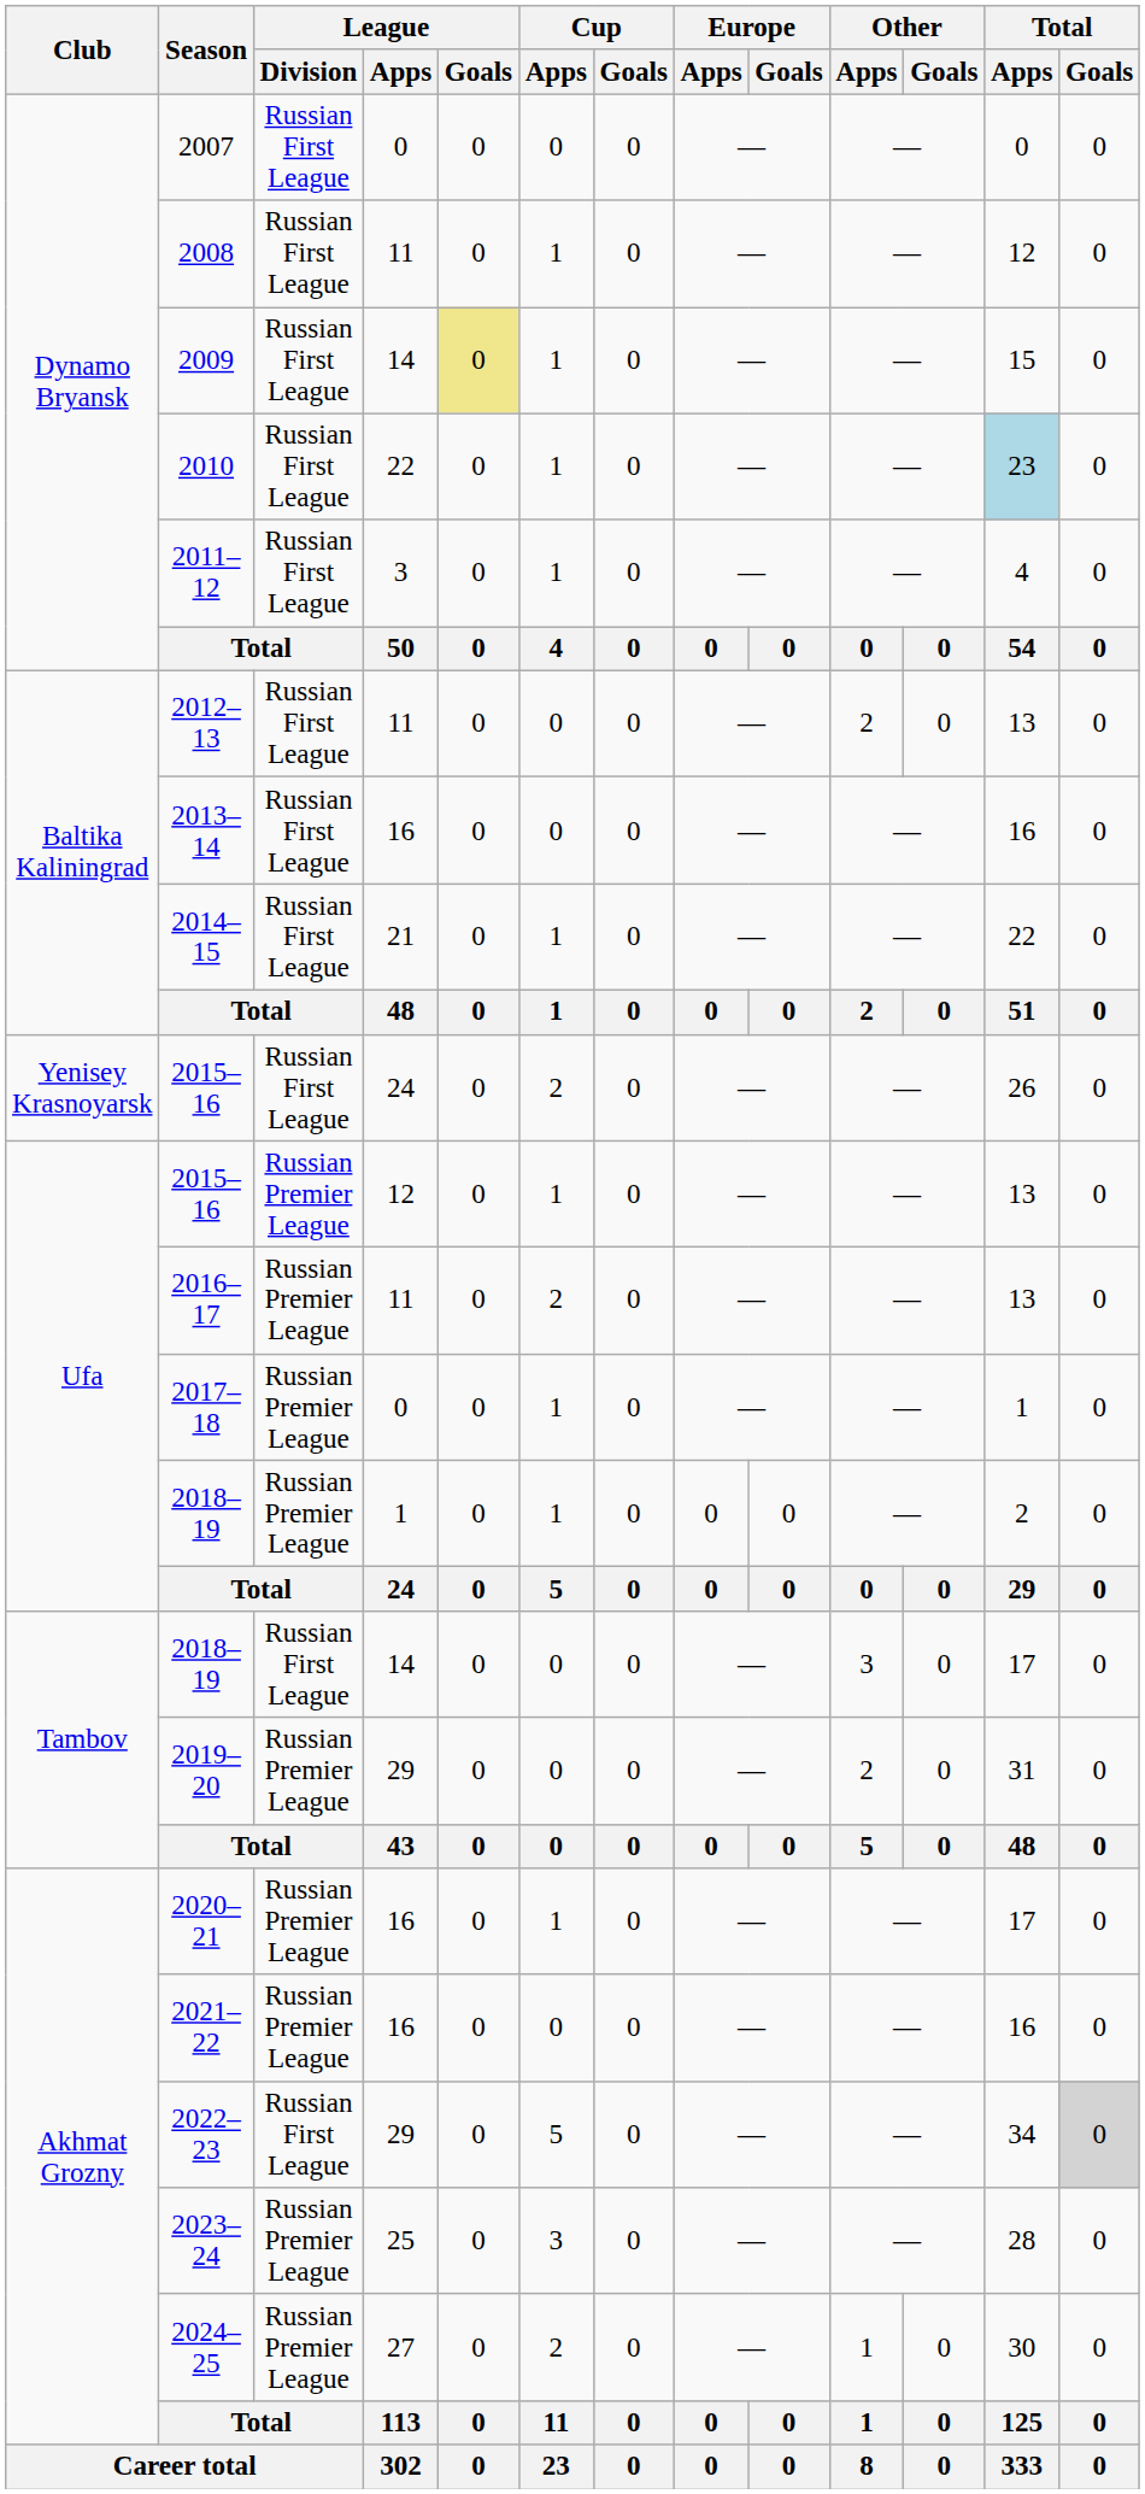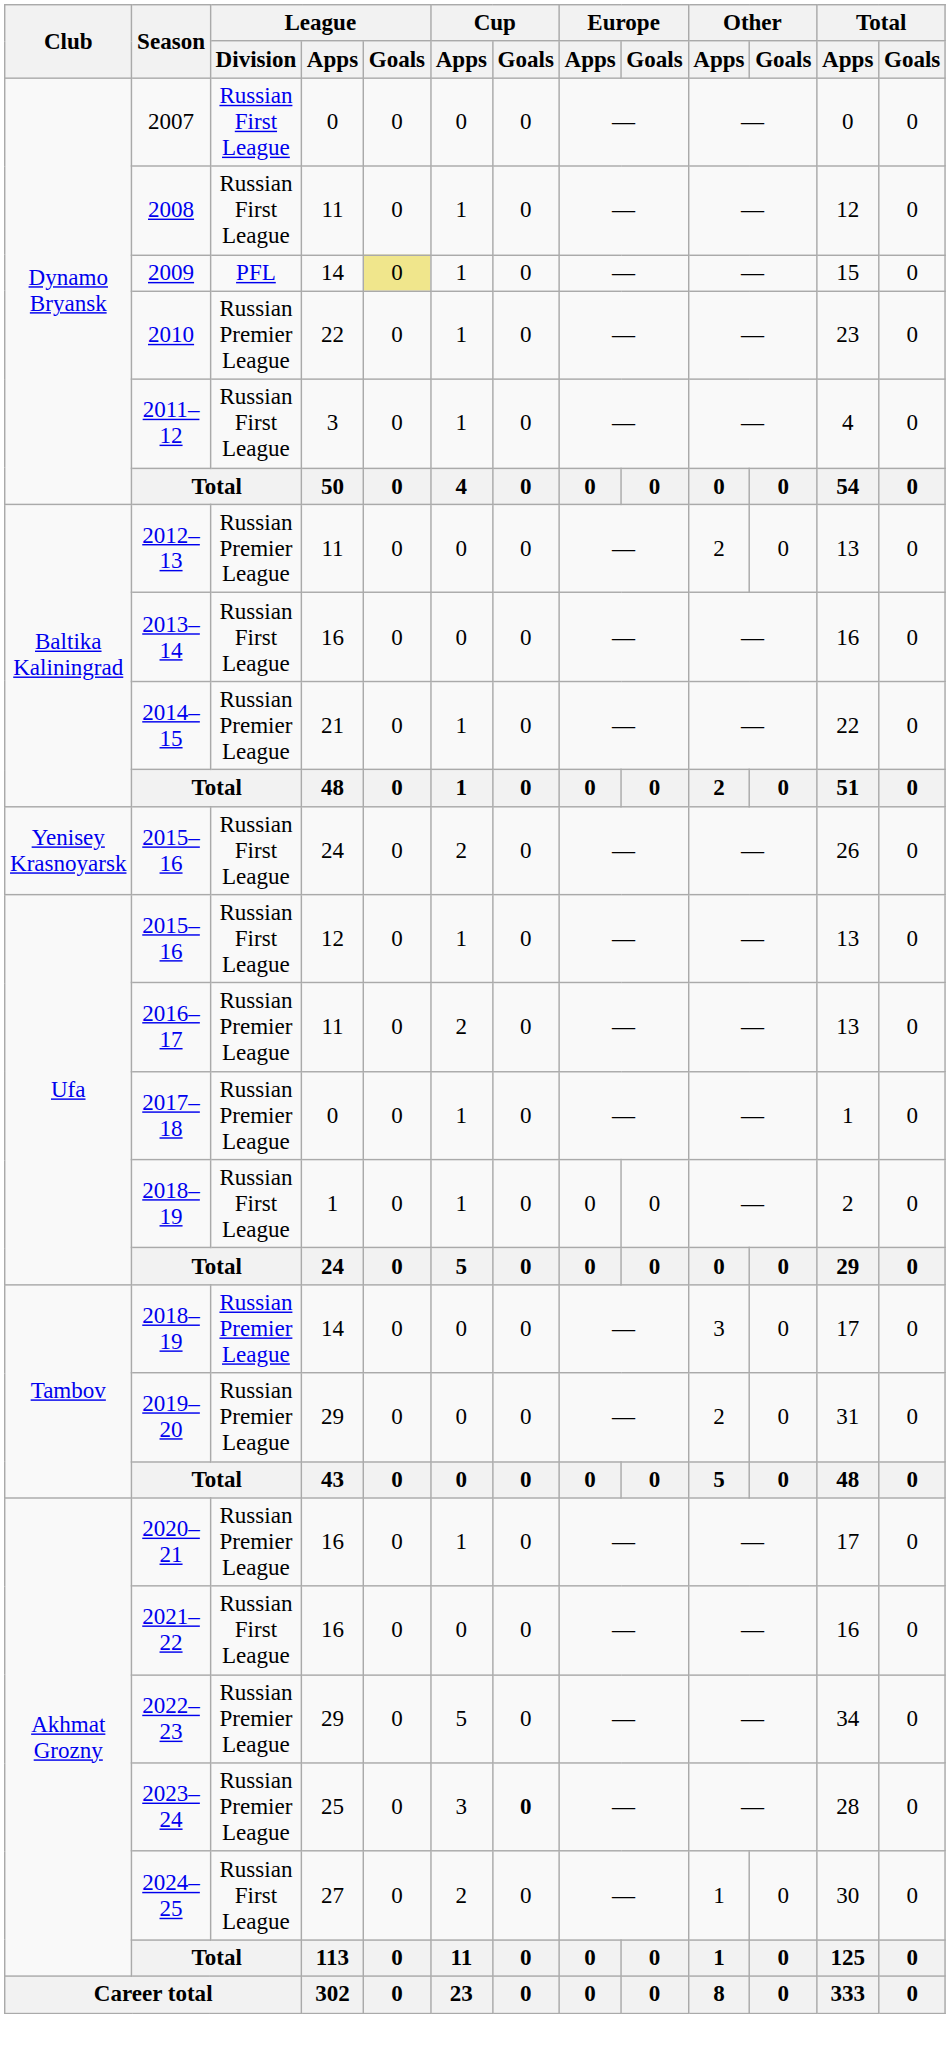2009 | League / Division: Russian First League -> PFL
2010 | League / Division: Russian First League -> Russian Premier League
2010 | Total / Apps: lightblue background -> no background
2012–13 | League / Division: Russian First League -> Russian Premier League
2014–15 | League / Division: Russian First League -> Russian Premier League
2015–16 / 12 | League / Division: Russian Premier League -> Russian First League
2018–19 / 1 | League / Division: Russian Premier League -> Russian First League
2018–19 / 14 | League / Division: Russian First League -> Russian Premier League
2021–22 | League / Division: Russian Premier League -> Russian First League
2022–23 | League / Division: Russian First League -> Russian Premier League
2022–23 | Total / Goals: lightgrey background -> no background
2023–24 | Cup / Goals: normal -> bold
2024–25 | League / Division: Russian Premier League -> Russian First League
